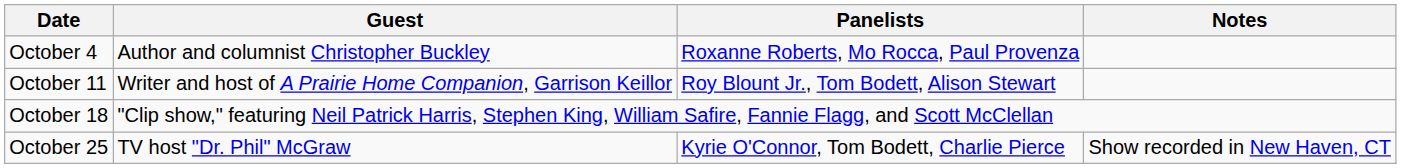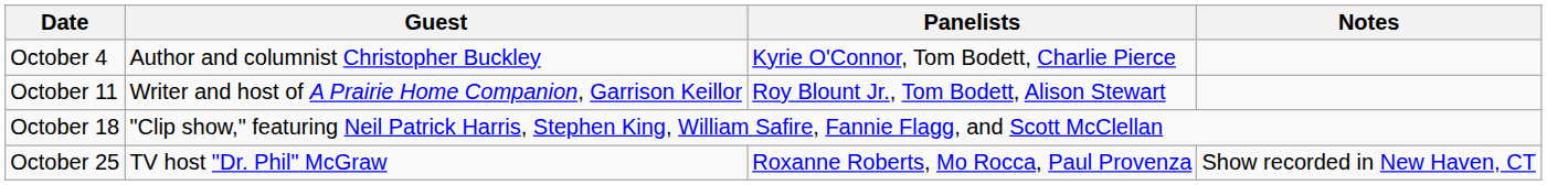October 4 | Panelists: Roxanne Roberts, Mo Rocca, Paul Provenza -> Kyrie O'Connor, Tom Bodett, Charlie Pierce
October 25 | Panelists: Kyrie O'Connor, Tom Bodett, Charlie Pierce -> Roxanne Roberts, Mo Rocca, Paul Provenza
